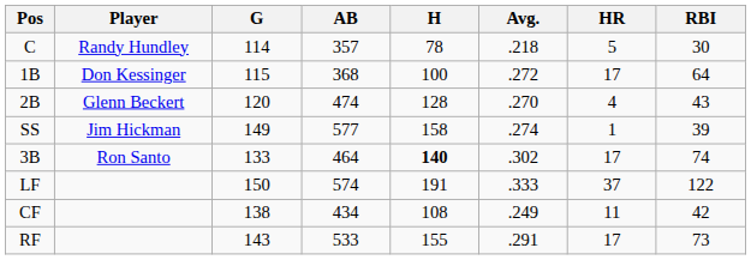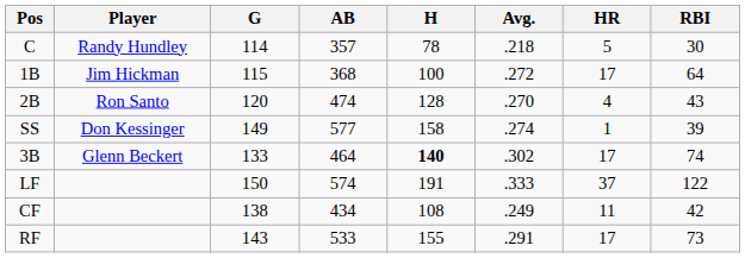1B | Player: Don Kessinger -> Jim Hickman
2B | Player: Glenn Beckert -> Ron Santo
SS | Player: Jim Hickman -> Don Kessinger
3B | Player: Ron Santo -> Glenn Beckert
